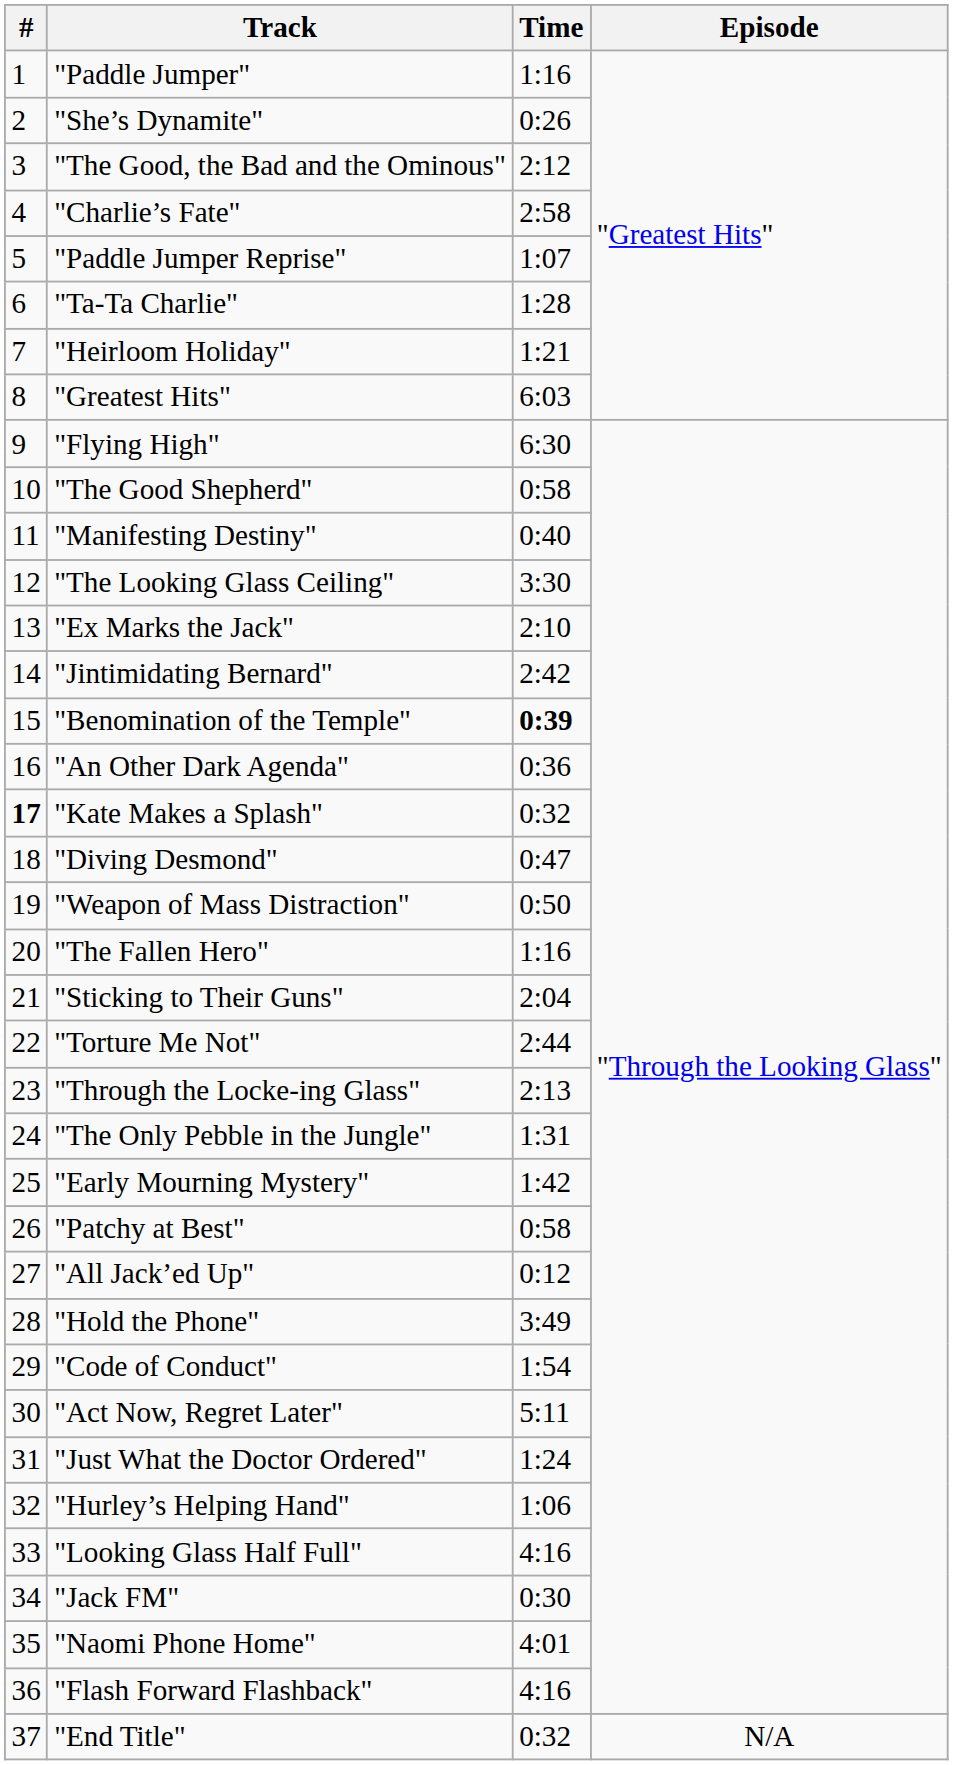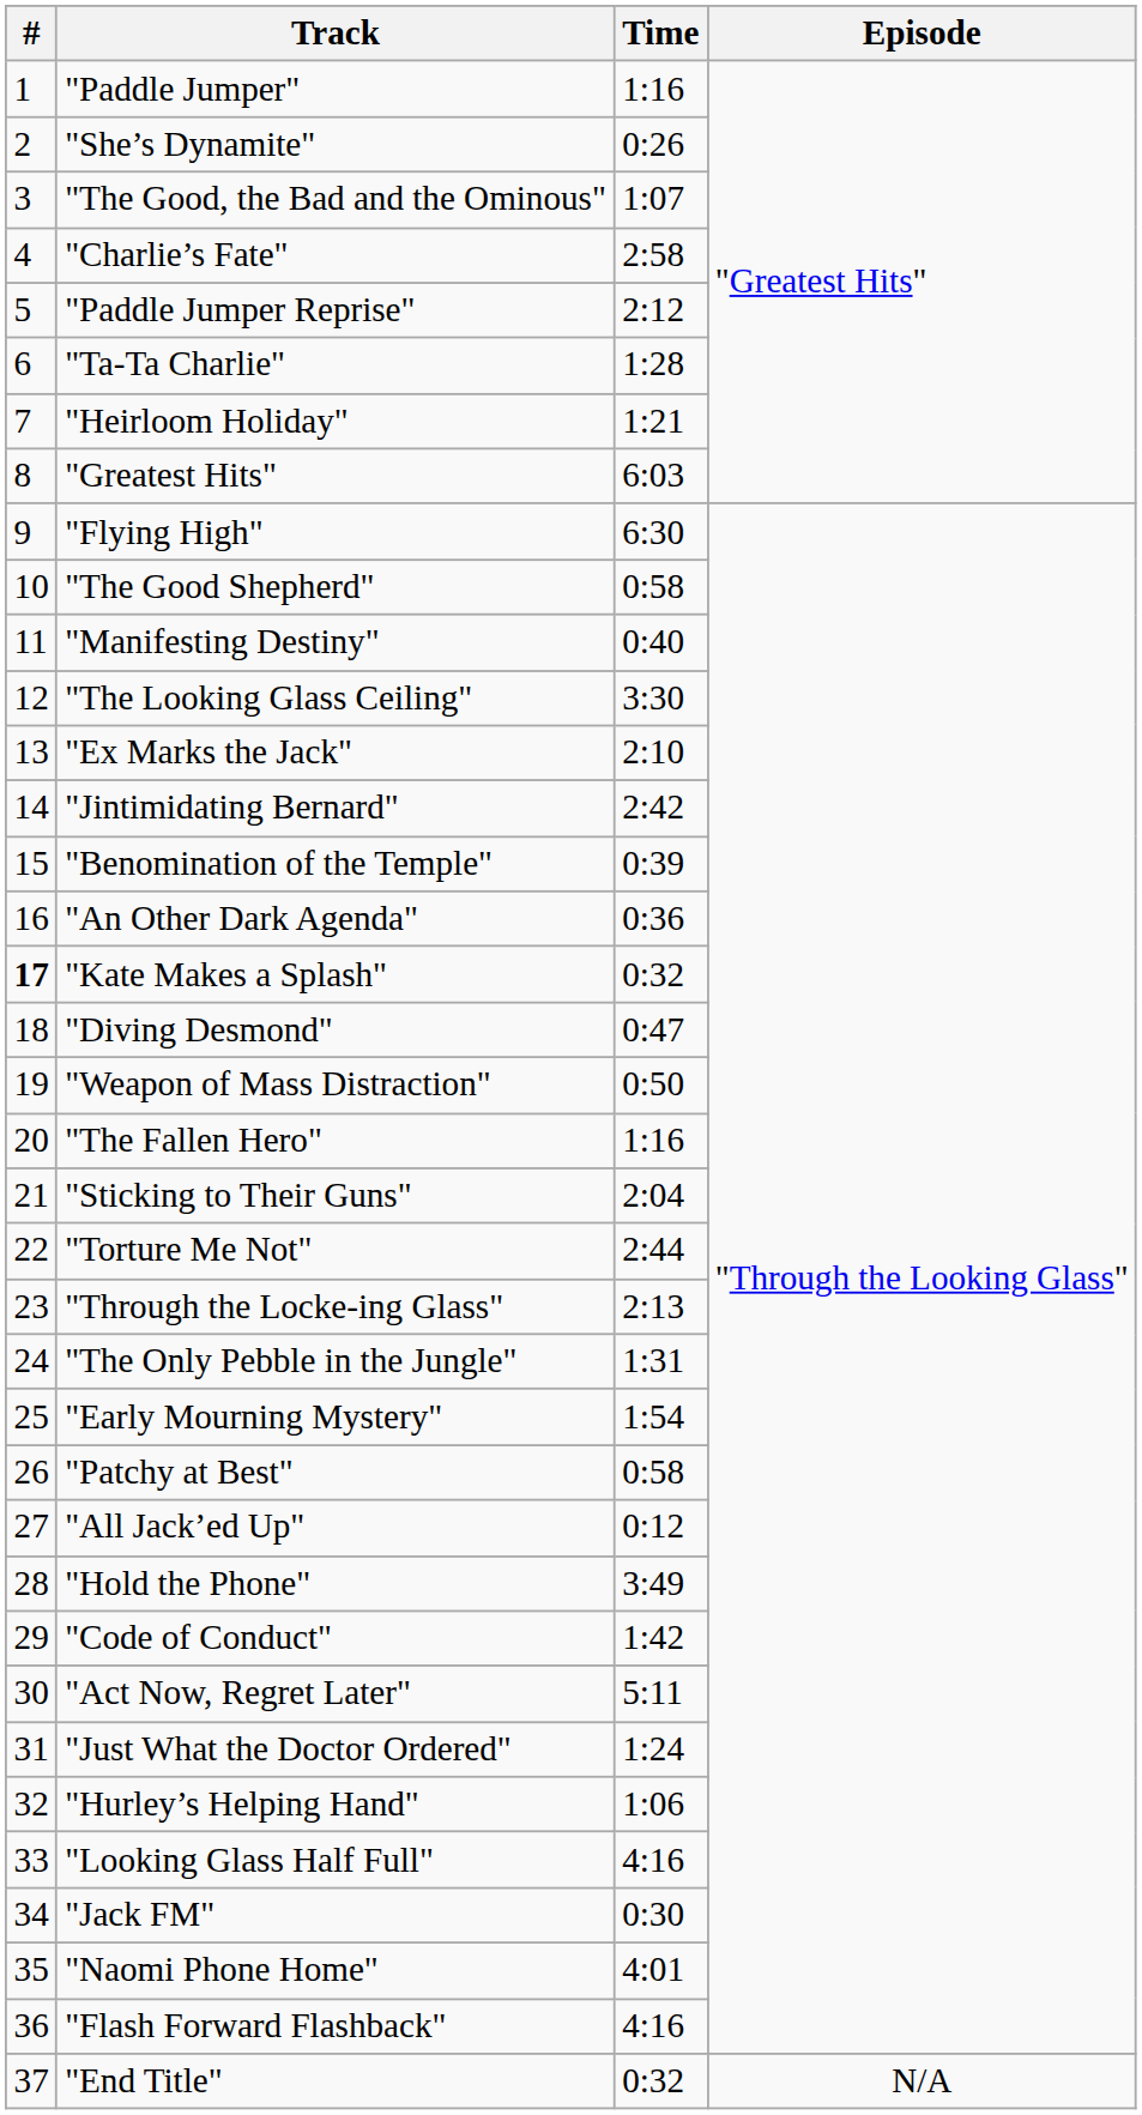"The Good, the Bad and the Ominous" | Time: 2:12 -> 1:07
"Paddle Jumper Reprise" | Time: 1:07 -> 2:12
"Benomination of the Temple" | Time: bold -> normal
"Early Mourning Mystery" | Time: 1:42 -> 1:54
"Code of Conduct" | Time: 1:54 -> 1:42
